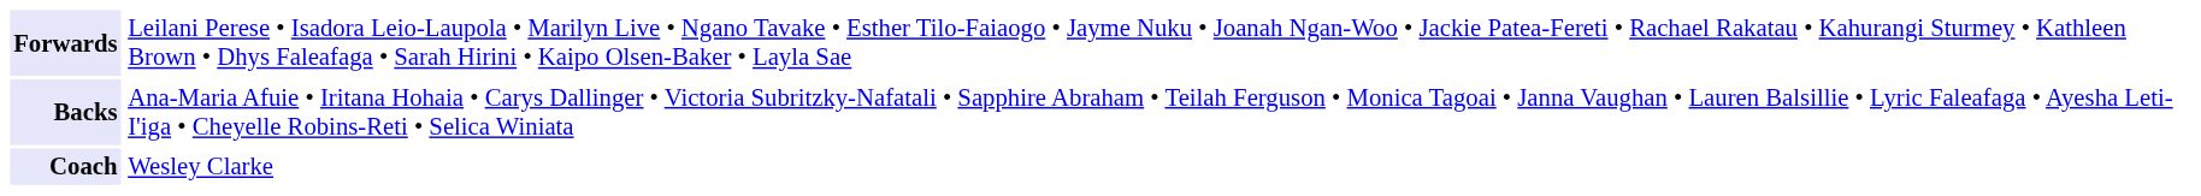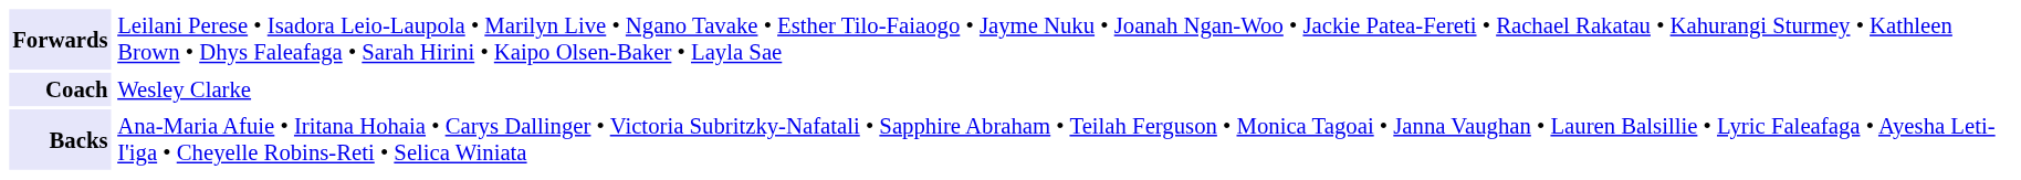rows swapped: Backs <-> Coach
